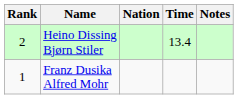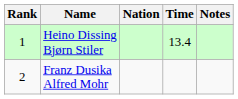Heino Dissing Bjørn Stiler | Rank: 2 -> 1
Franz Dusika Alfred Mohr | Rank: 1 -> 2
